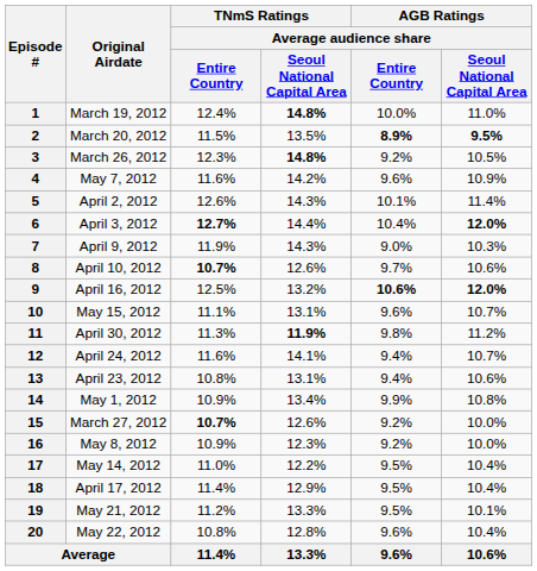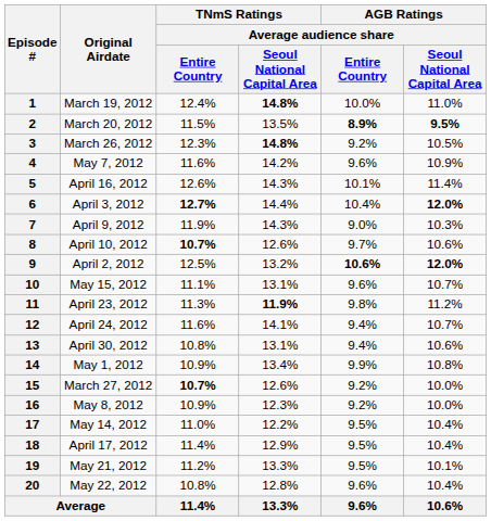5 | Original Airdate: April 2, 2012 -> April 16, 2012
9 | Original Airdate: April 16, 2012 -> April 2, 2012
11 | Original Airdate: April 30, 2012 -> April 23, 2012
13 | Original Airdate: April 23, 2012 -> April 30, 2012
